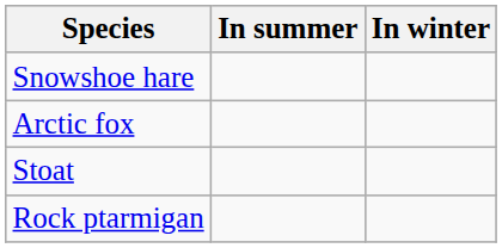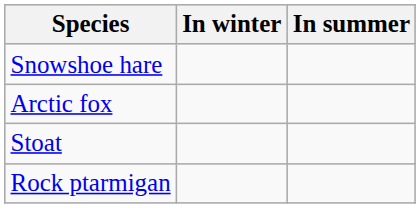columns swapped: In summer <-> In winter
